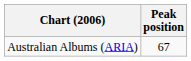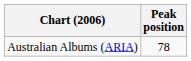Australian Albums (ARIA) | Peak position: 67 -> 78
